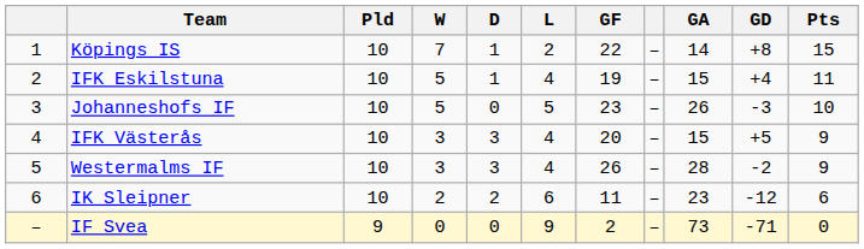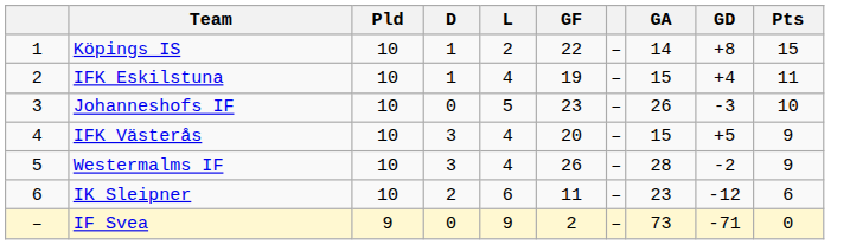- column: W | 7 | 5 | 5 | 3 | 3 | 2 | 0
